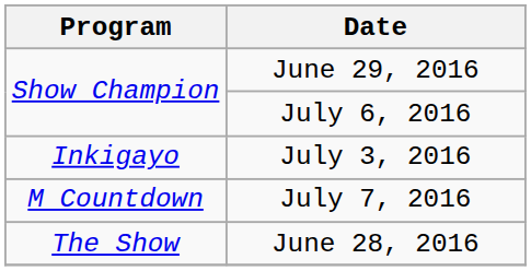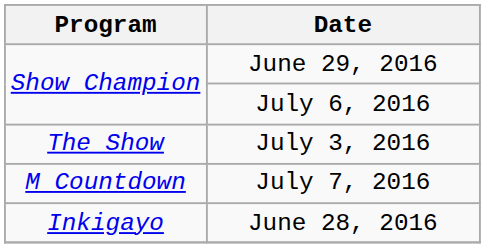July 3, 2016 | Program: Inkigayo -> The Show
June 28, 2016 | Program: The Show -> Inkigayo
